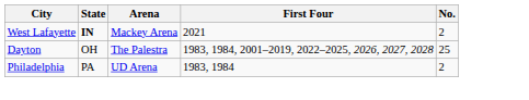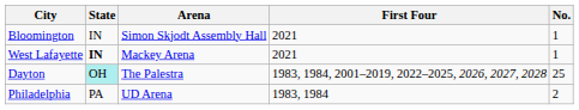+ row: Bloomington | IN | Simon Skjodt Assembly Hall | 2021 | 1
West Lafayette | No.: 2 -> 1
Dayton | State: no background -> paleturquoise background
